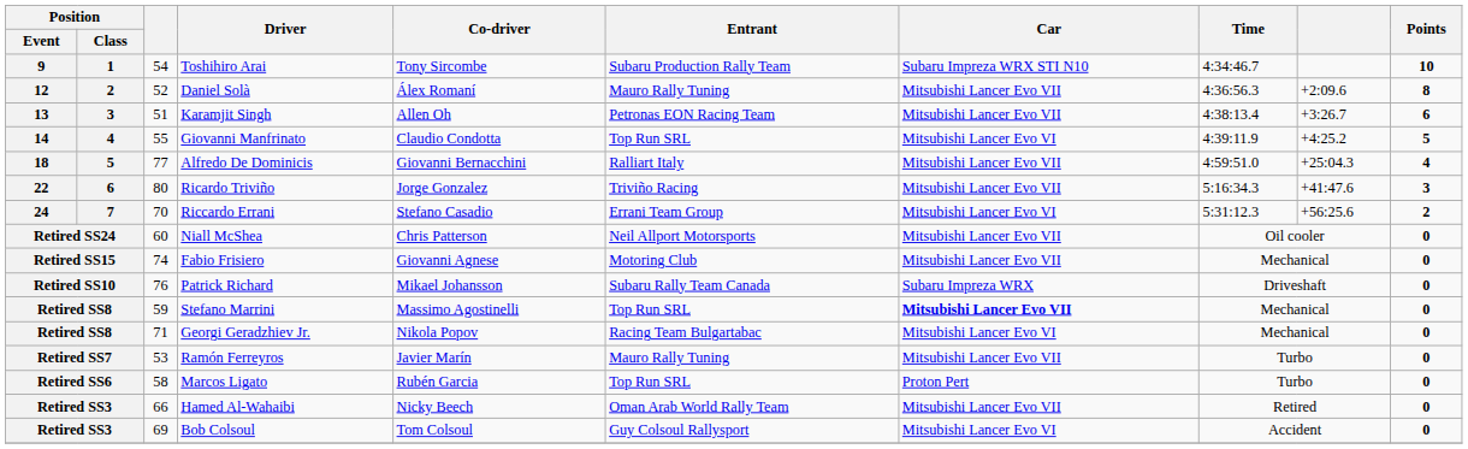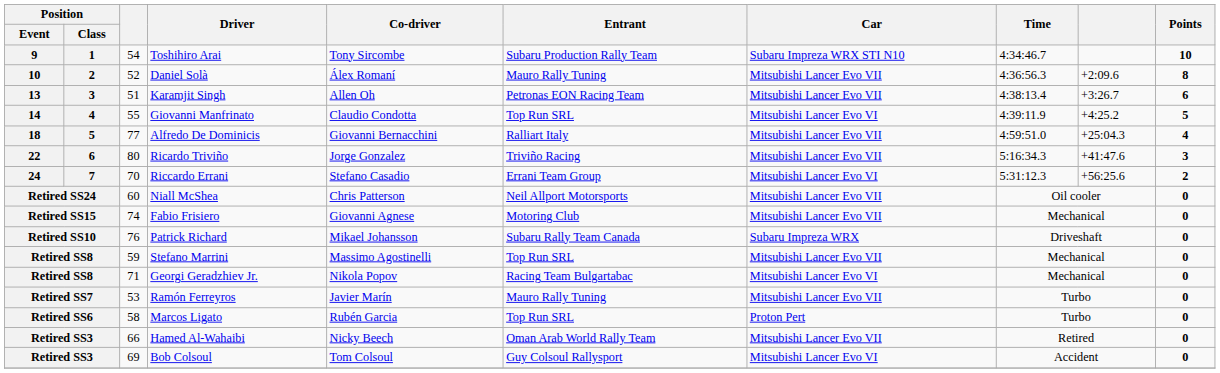Daniel Solà | Position / Event: 12 -> 10
Stefano Marrini | Car: bold -> normal
